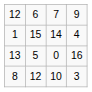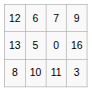- row: 1 | 15 | 14 | 4
8 | column 2: 12 -> 10
8 | column 3: 10 -> 11
